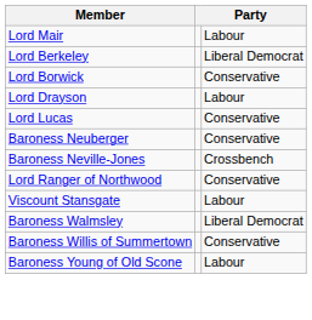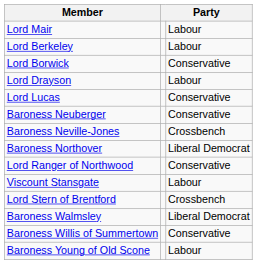Lord Berkeley | column 3: Liberal Democrat -> Labour
+ row: Baroness Northover | Liberal Democrat
+ row: Lord Stern of Brentford | Crossbench
